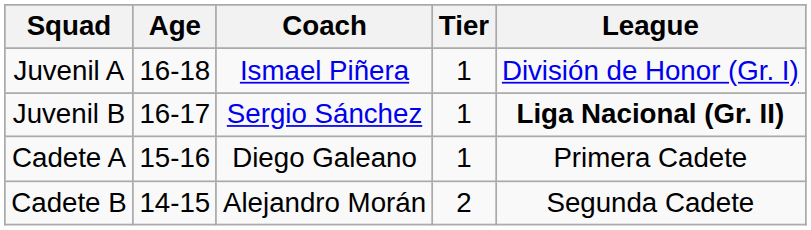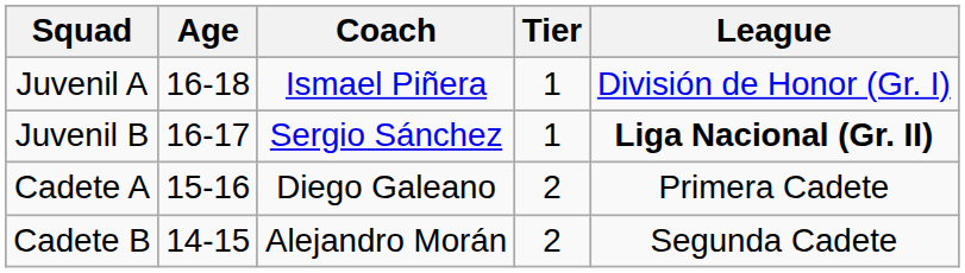Cadete A | Tier: 1 -> 2
